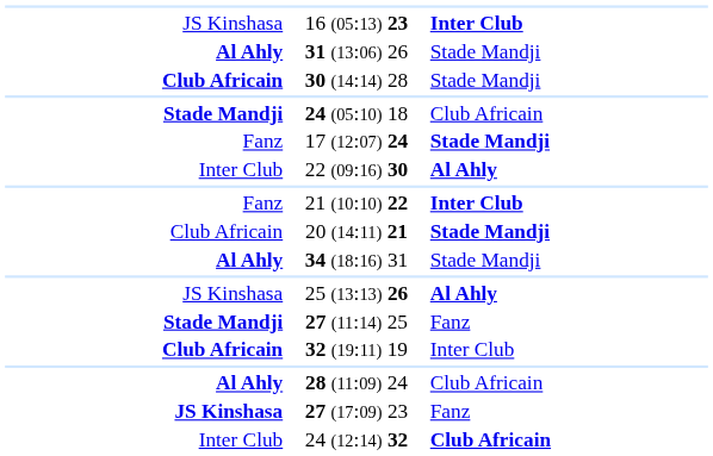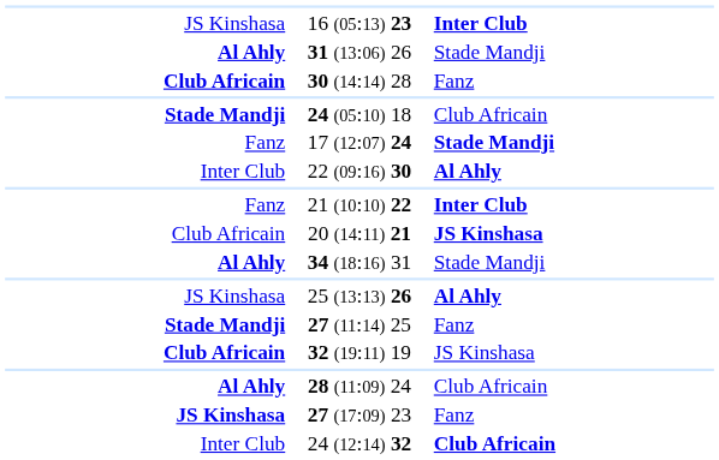30 (14:14) 28 | column 3: Stade Mandji -> Fanz
20 (14:11) 21 | column 3: Stade Mandji -> JS Kinshasa
32 (19:11) 19 | column 3: Inter Club -> JS Kinshasa
